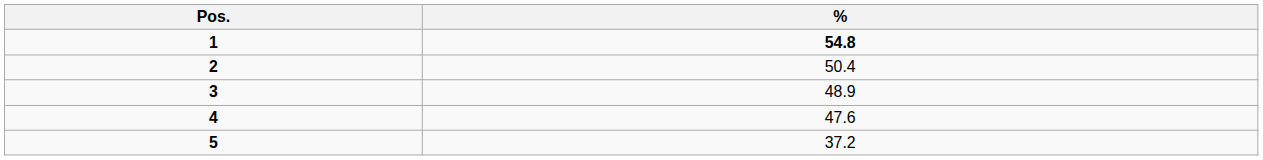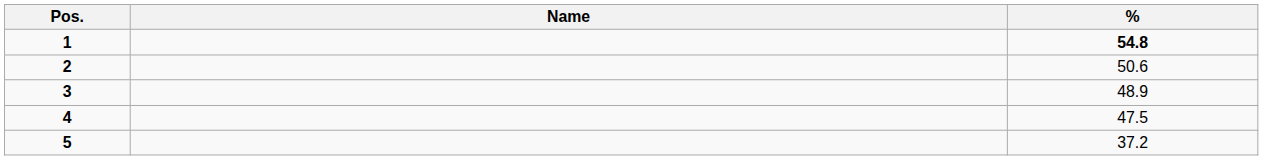+ column: Name
2 | %: 50.4 -> 50.6
4 | %: 47.6 -> 47.5
